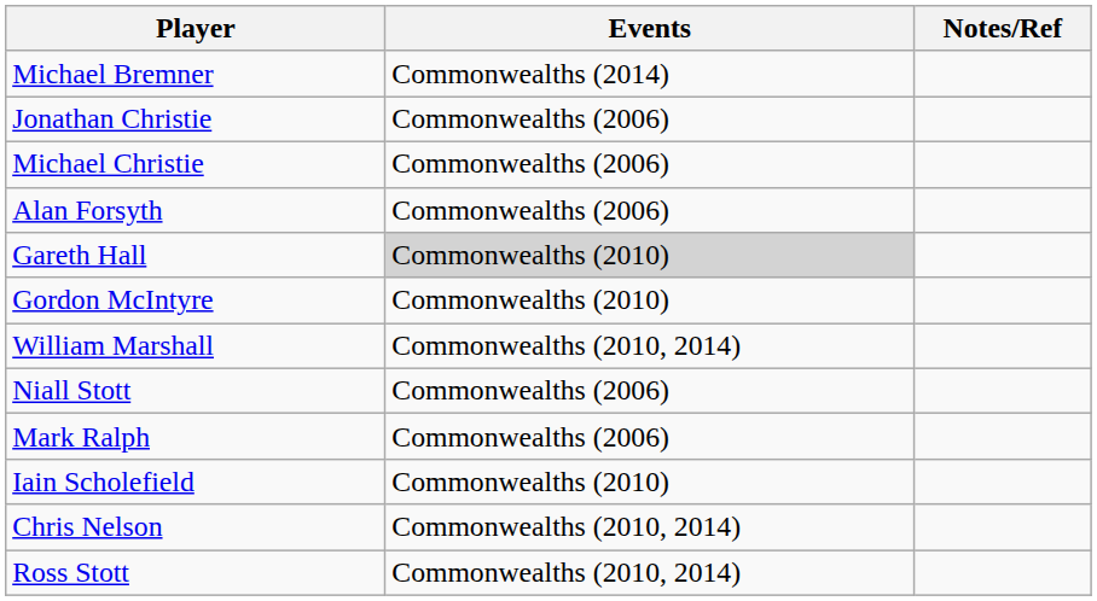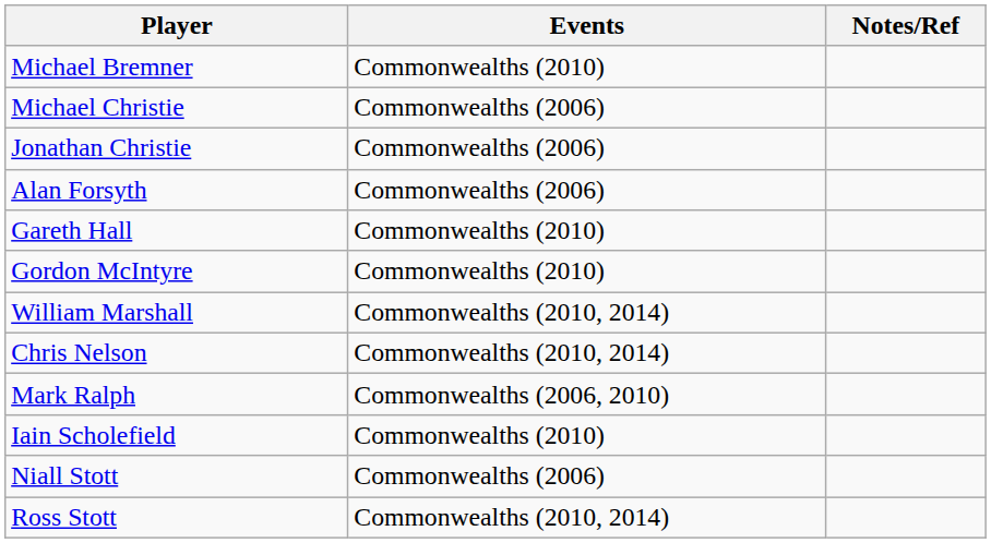Michael Bremner | Events: Commonwealths (2014) -> Commonwealths (2010)
rows swapped: Jonathan Christie <-> Michael Christie
Gareth Hall | Events: lightgrey background -> no background
rows swapped: Chris Nelson <-> Niall Stott
Mark Ralph | Events: Commonwealths (2006) -> Commonwealths (2006, 2010)
